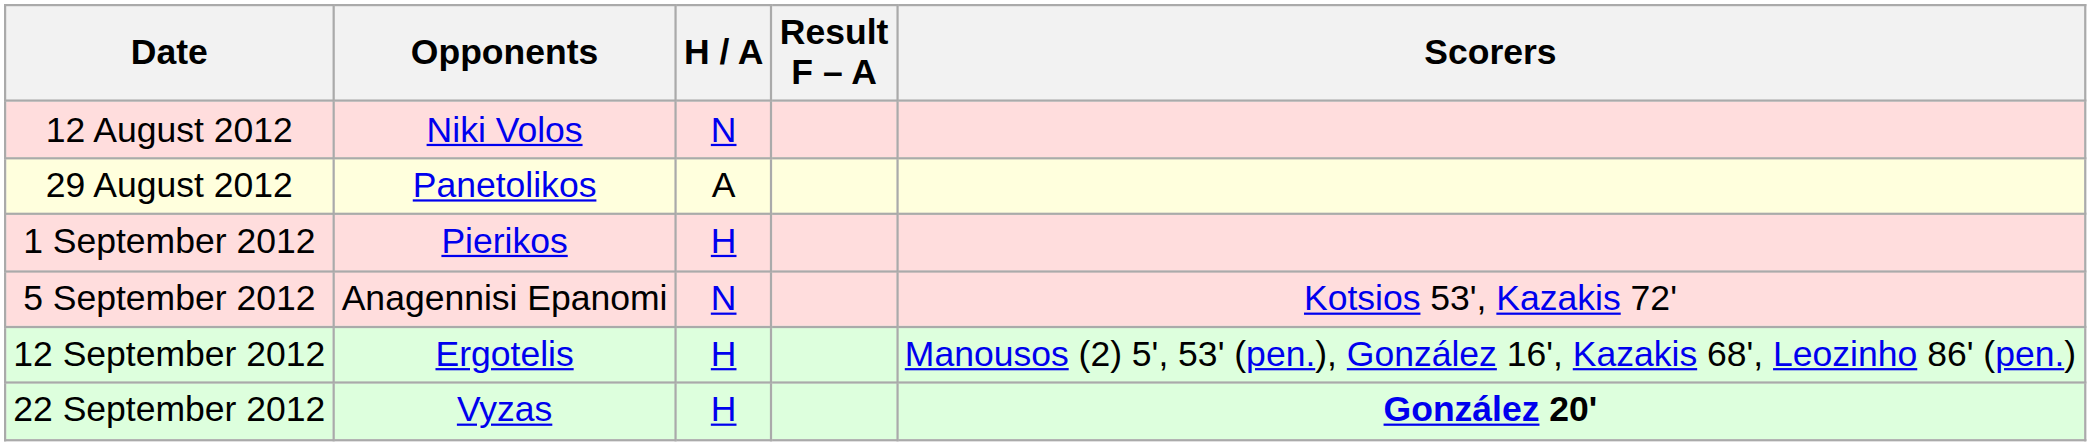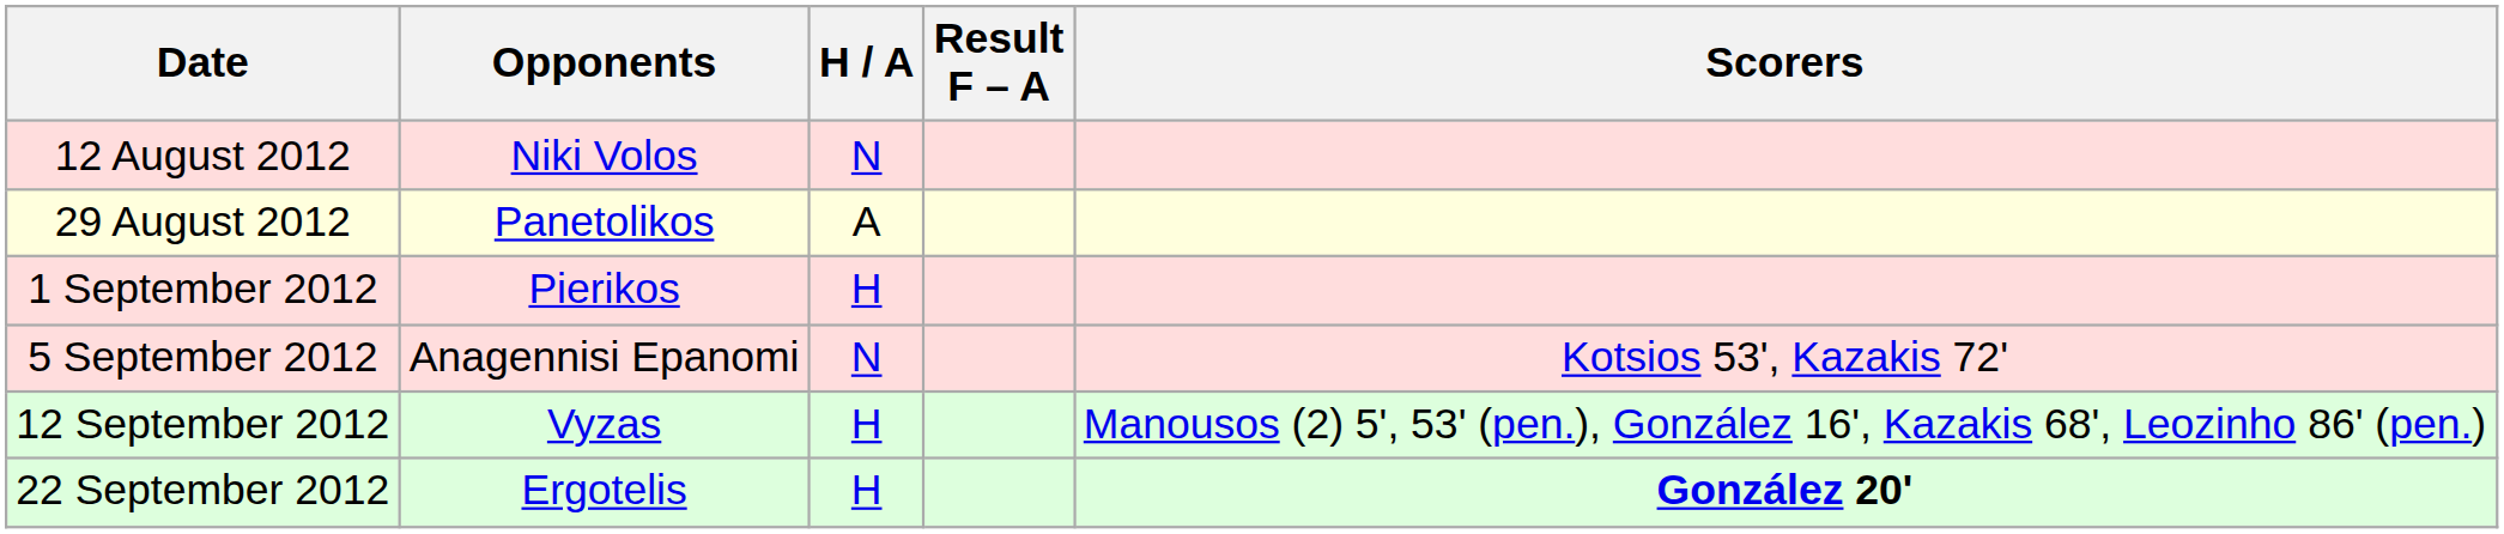12 September 2012 | Opponents: Ergotelis -> Vyzas
22 September 2012 | Opponents: Vyzas -> Ergotelis
